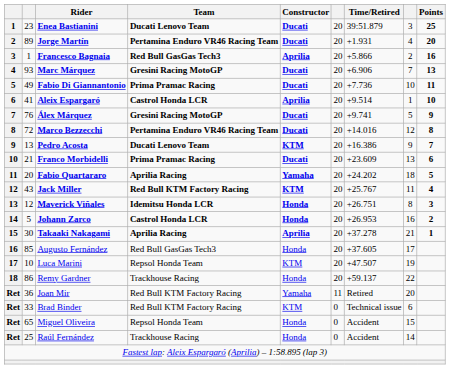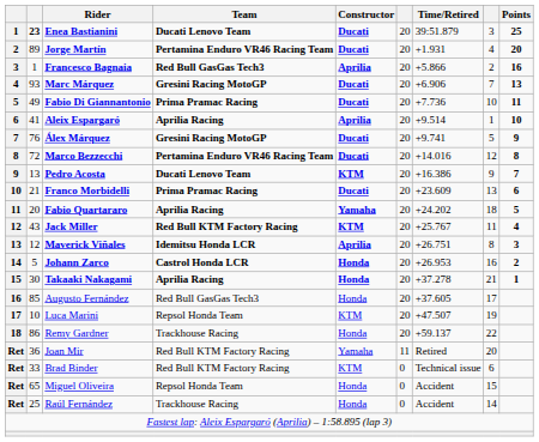Enea Bastianini | column 2: normal -> bold
Aleix Espargaró | Team: Castrol Honda LCR -> Aprilia Racing
Maverick Viñales | Constructor: Honda -> Aprilia
Takaaki Nakagami | Constructor: Aprilia -> Honda
